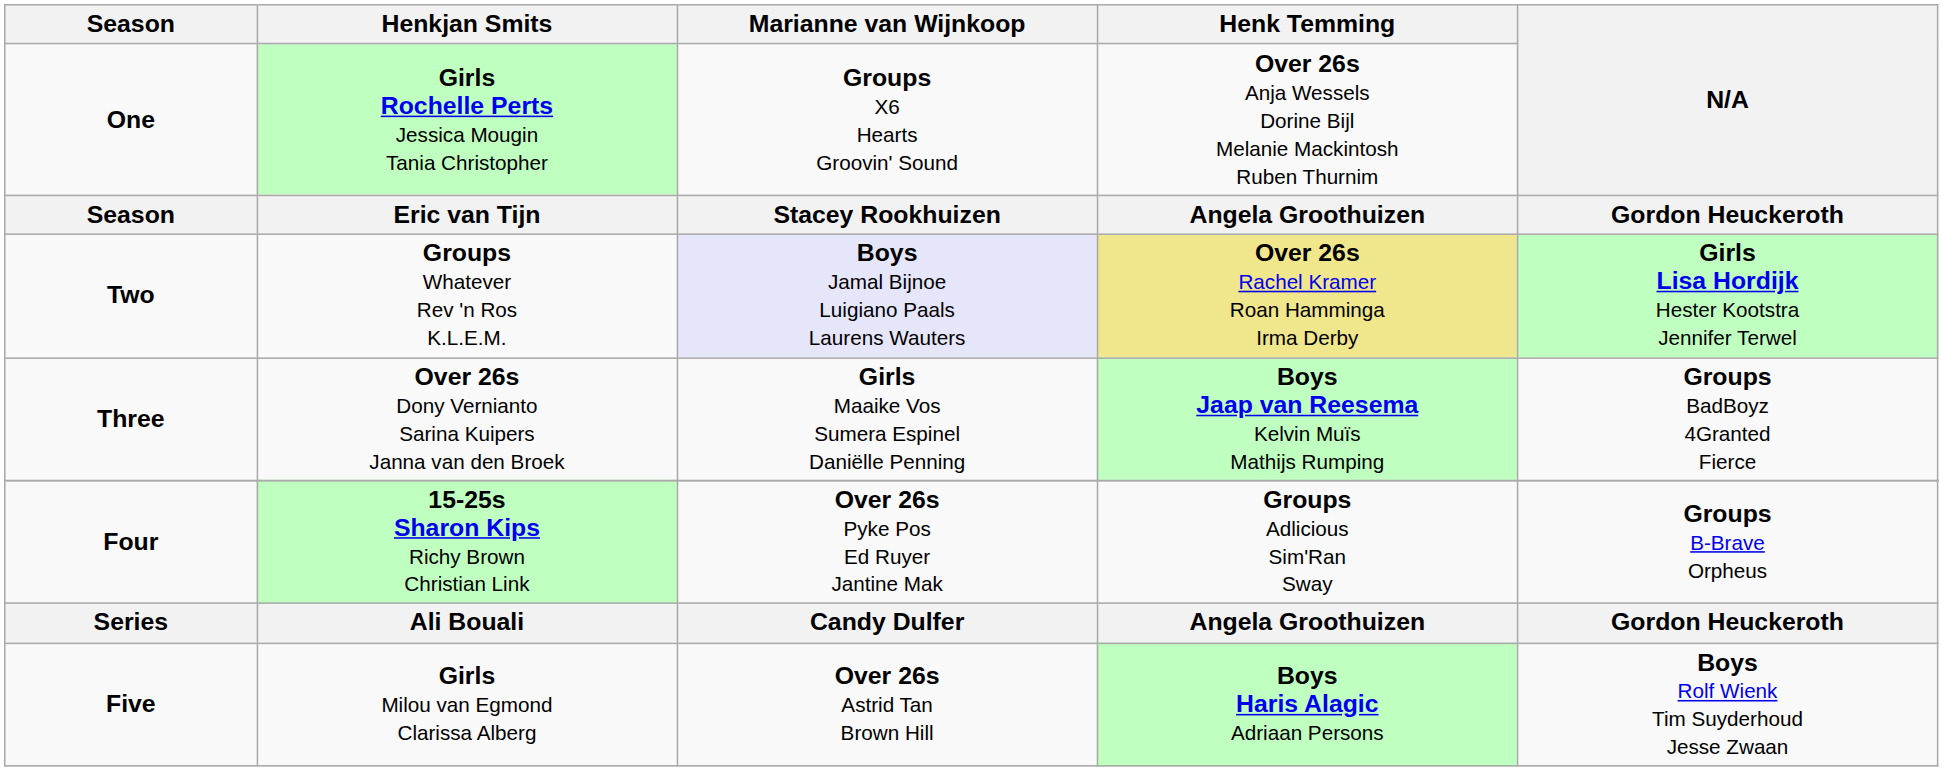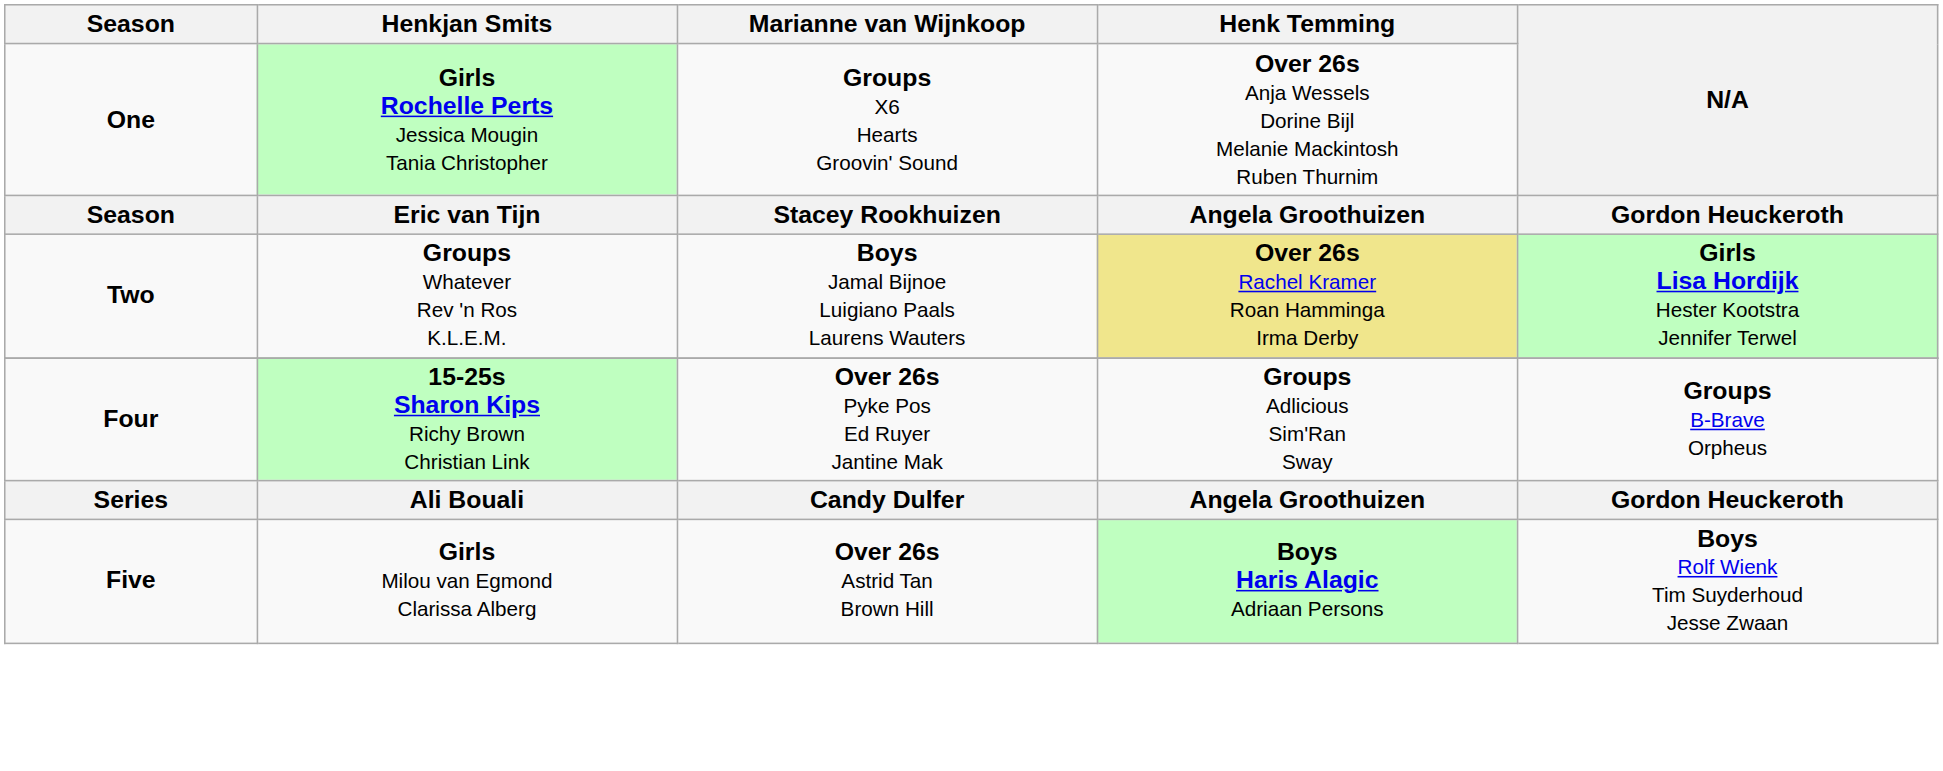Two | Marianne van Wijnkoop: lavender background -> no background
- row: Three | Over 26s Dony Vernianto Sarina Kuipers Janna van den Broek | Girls Maaike Vos Sumera Espinel Daniëlle Penning | Boys Jaap van Reesema Kelvin Muïs Mathijs Rumping | Groups BadBoyz 4Granted Fierce
